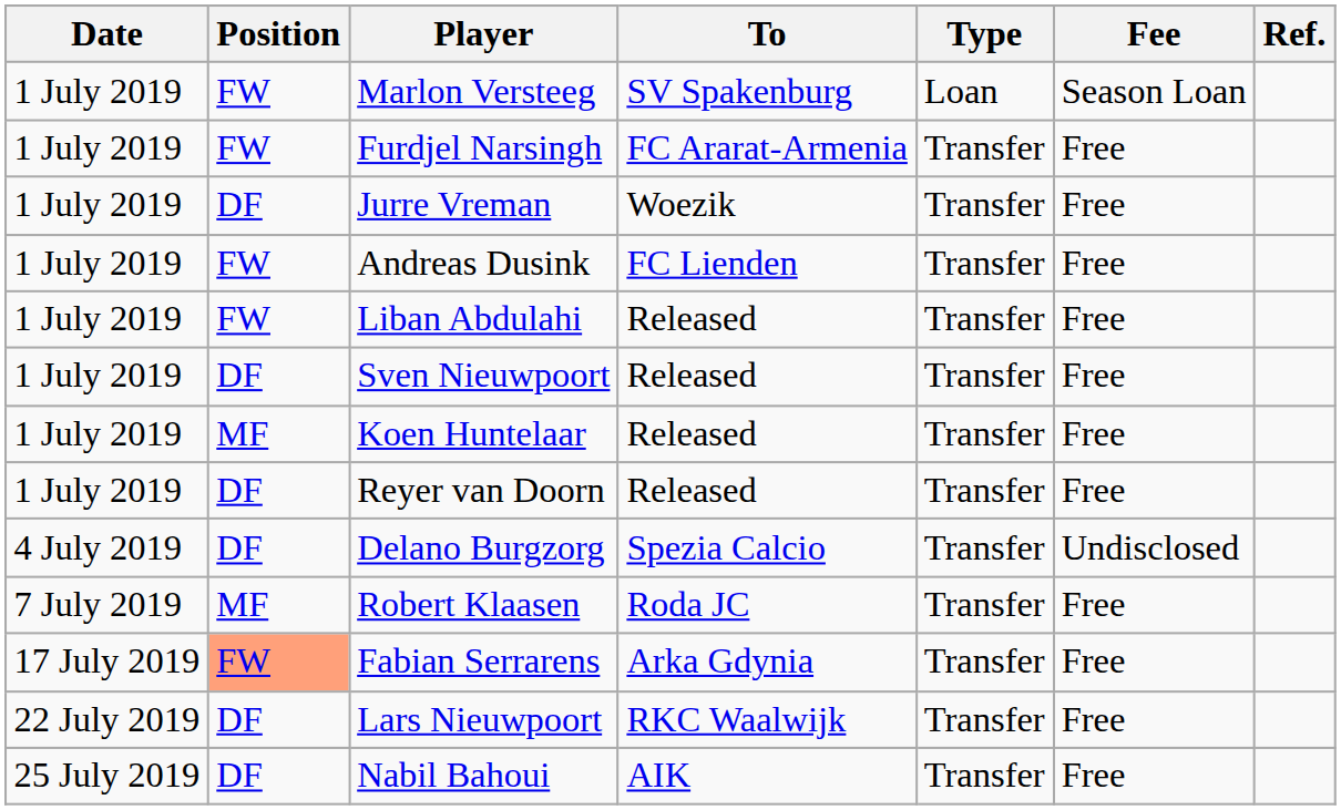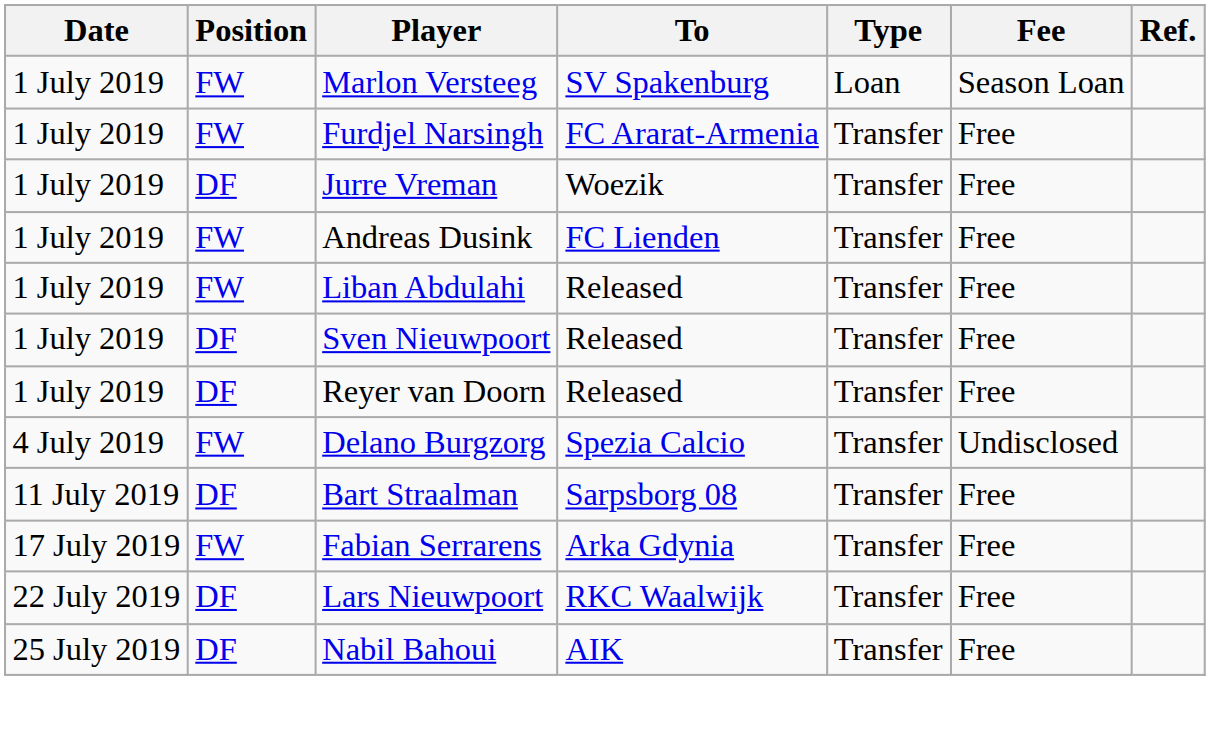- row: 1 July 2019 | MF | Koen Huntelaar | Released | Transfer | Free
Delano Burgzorg | Position: DF -> FW
- row: 7 July 2019 | MF | Robert Klaasen | Roda JC | Transfer | Free
+ row: 11 July 2019 | DF | Bart Straalman | Sarpsborg 08 | Transfer | Free
Fabian Serrarens | Position: lightsalmon background -> no background
